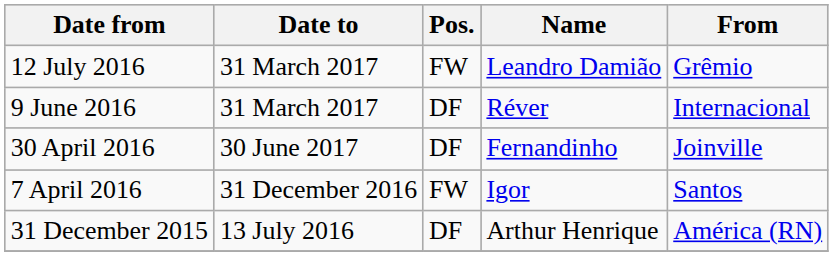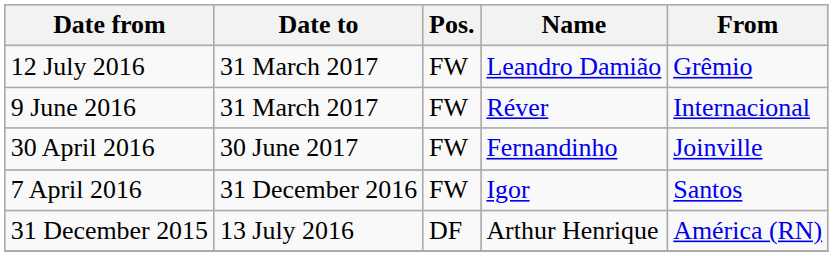9 June 2016 | Pos.: DF -> FW
30 April 2016 | Pos.: DF -> FW
